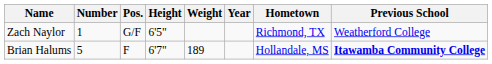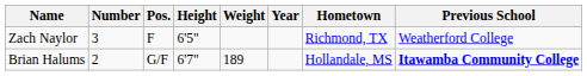Zach Naylor | Number: 1 -> 3
Zach Naylor | Pos.: G/F -> F
Brian Halums | Number: 5 -> 2
Brian Halums | Pos.: F -> G/F
